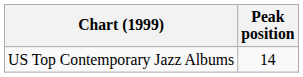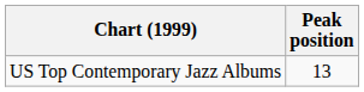US Top Contemporary Jazz Albums | Peak position: 14 -> 13
